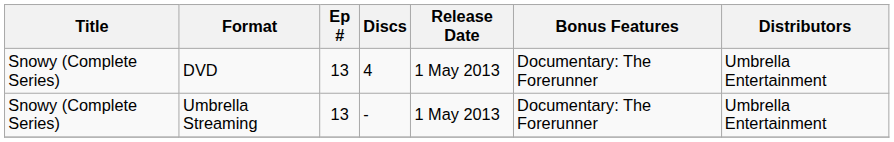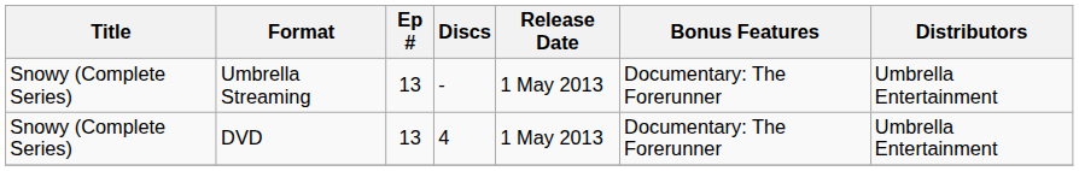rows swapped: DVD <-> Umbrella Streaming
